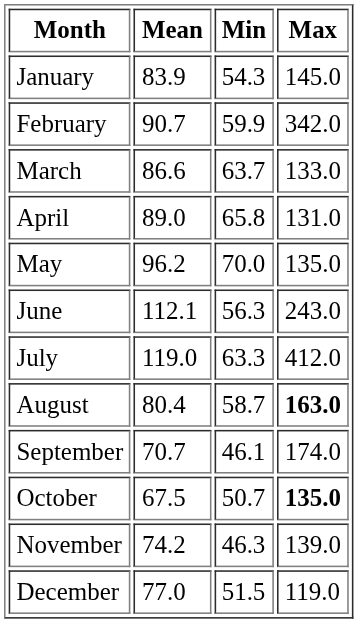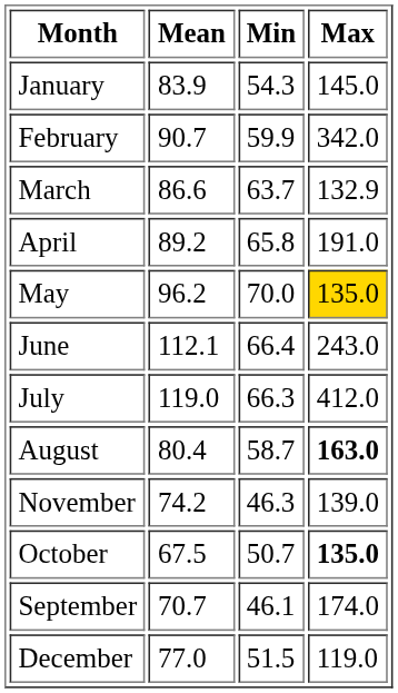March | Max: 133.0 -> 132.9
April | Mean: 89.0 -> 89.2
April | Max: 131.0 -> 191.0
May | Max: no background -> gold background
June | Min: 56.3 -> 66.4
July | Min: 63.3 -> 66.3
rows swapped: September <-> November
